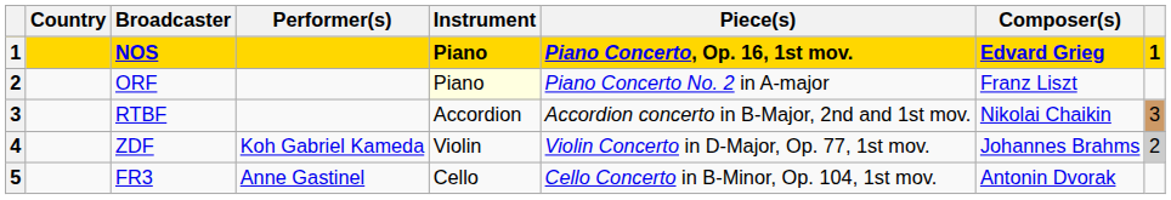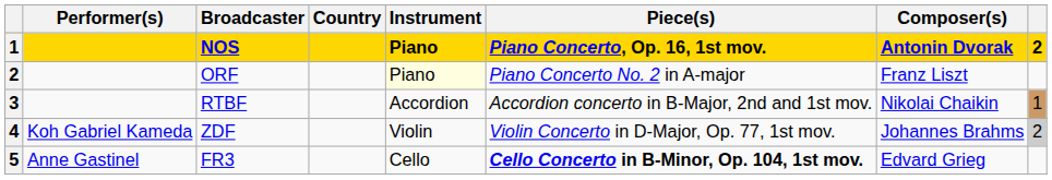columns swapped: Country <-> Performer(s)
NOS | Composer(s): Edvard Grieg -> Antonin Dvorak
NOS | column 8: 1 -> 2
RTBF | column 8: 3 -> 1
FR3 | Piece(s): normal -> bold
FR3 | Composer(s): Antonin Dvorak -> Edvard Grieg
